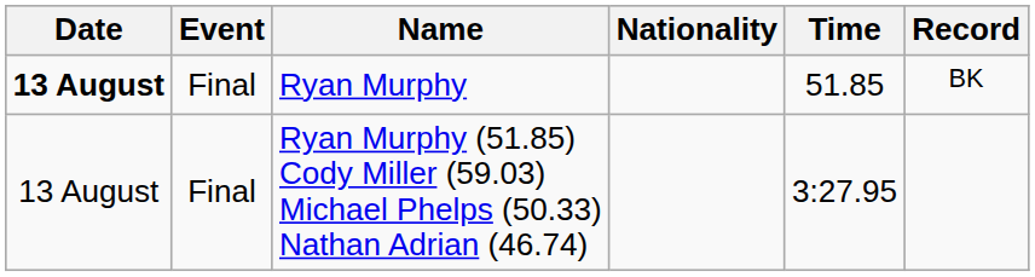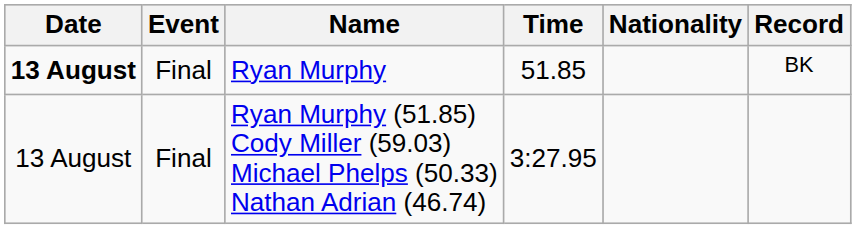columns swapped: Nationality <-> Time
